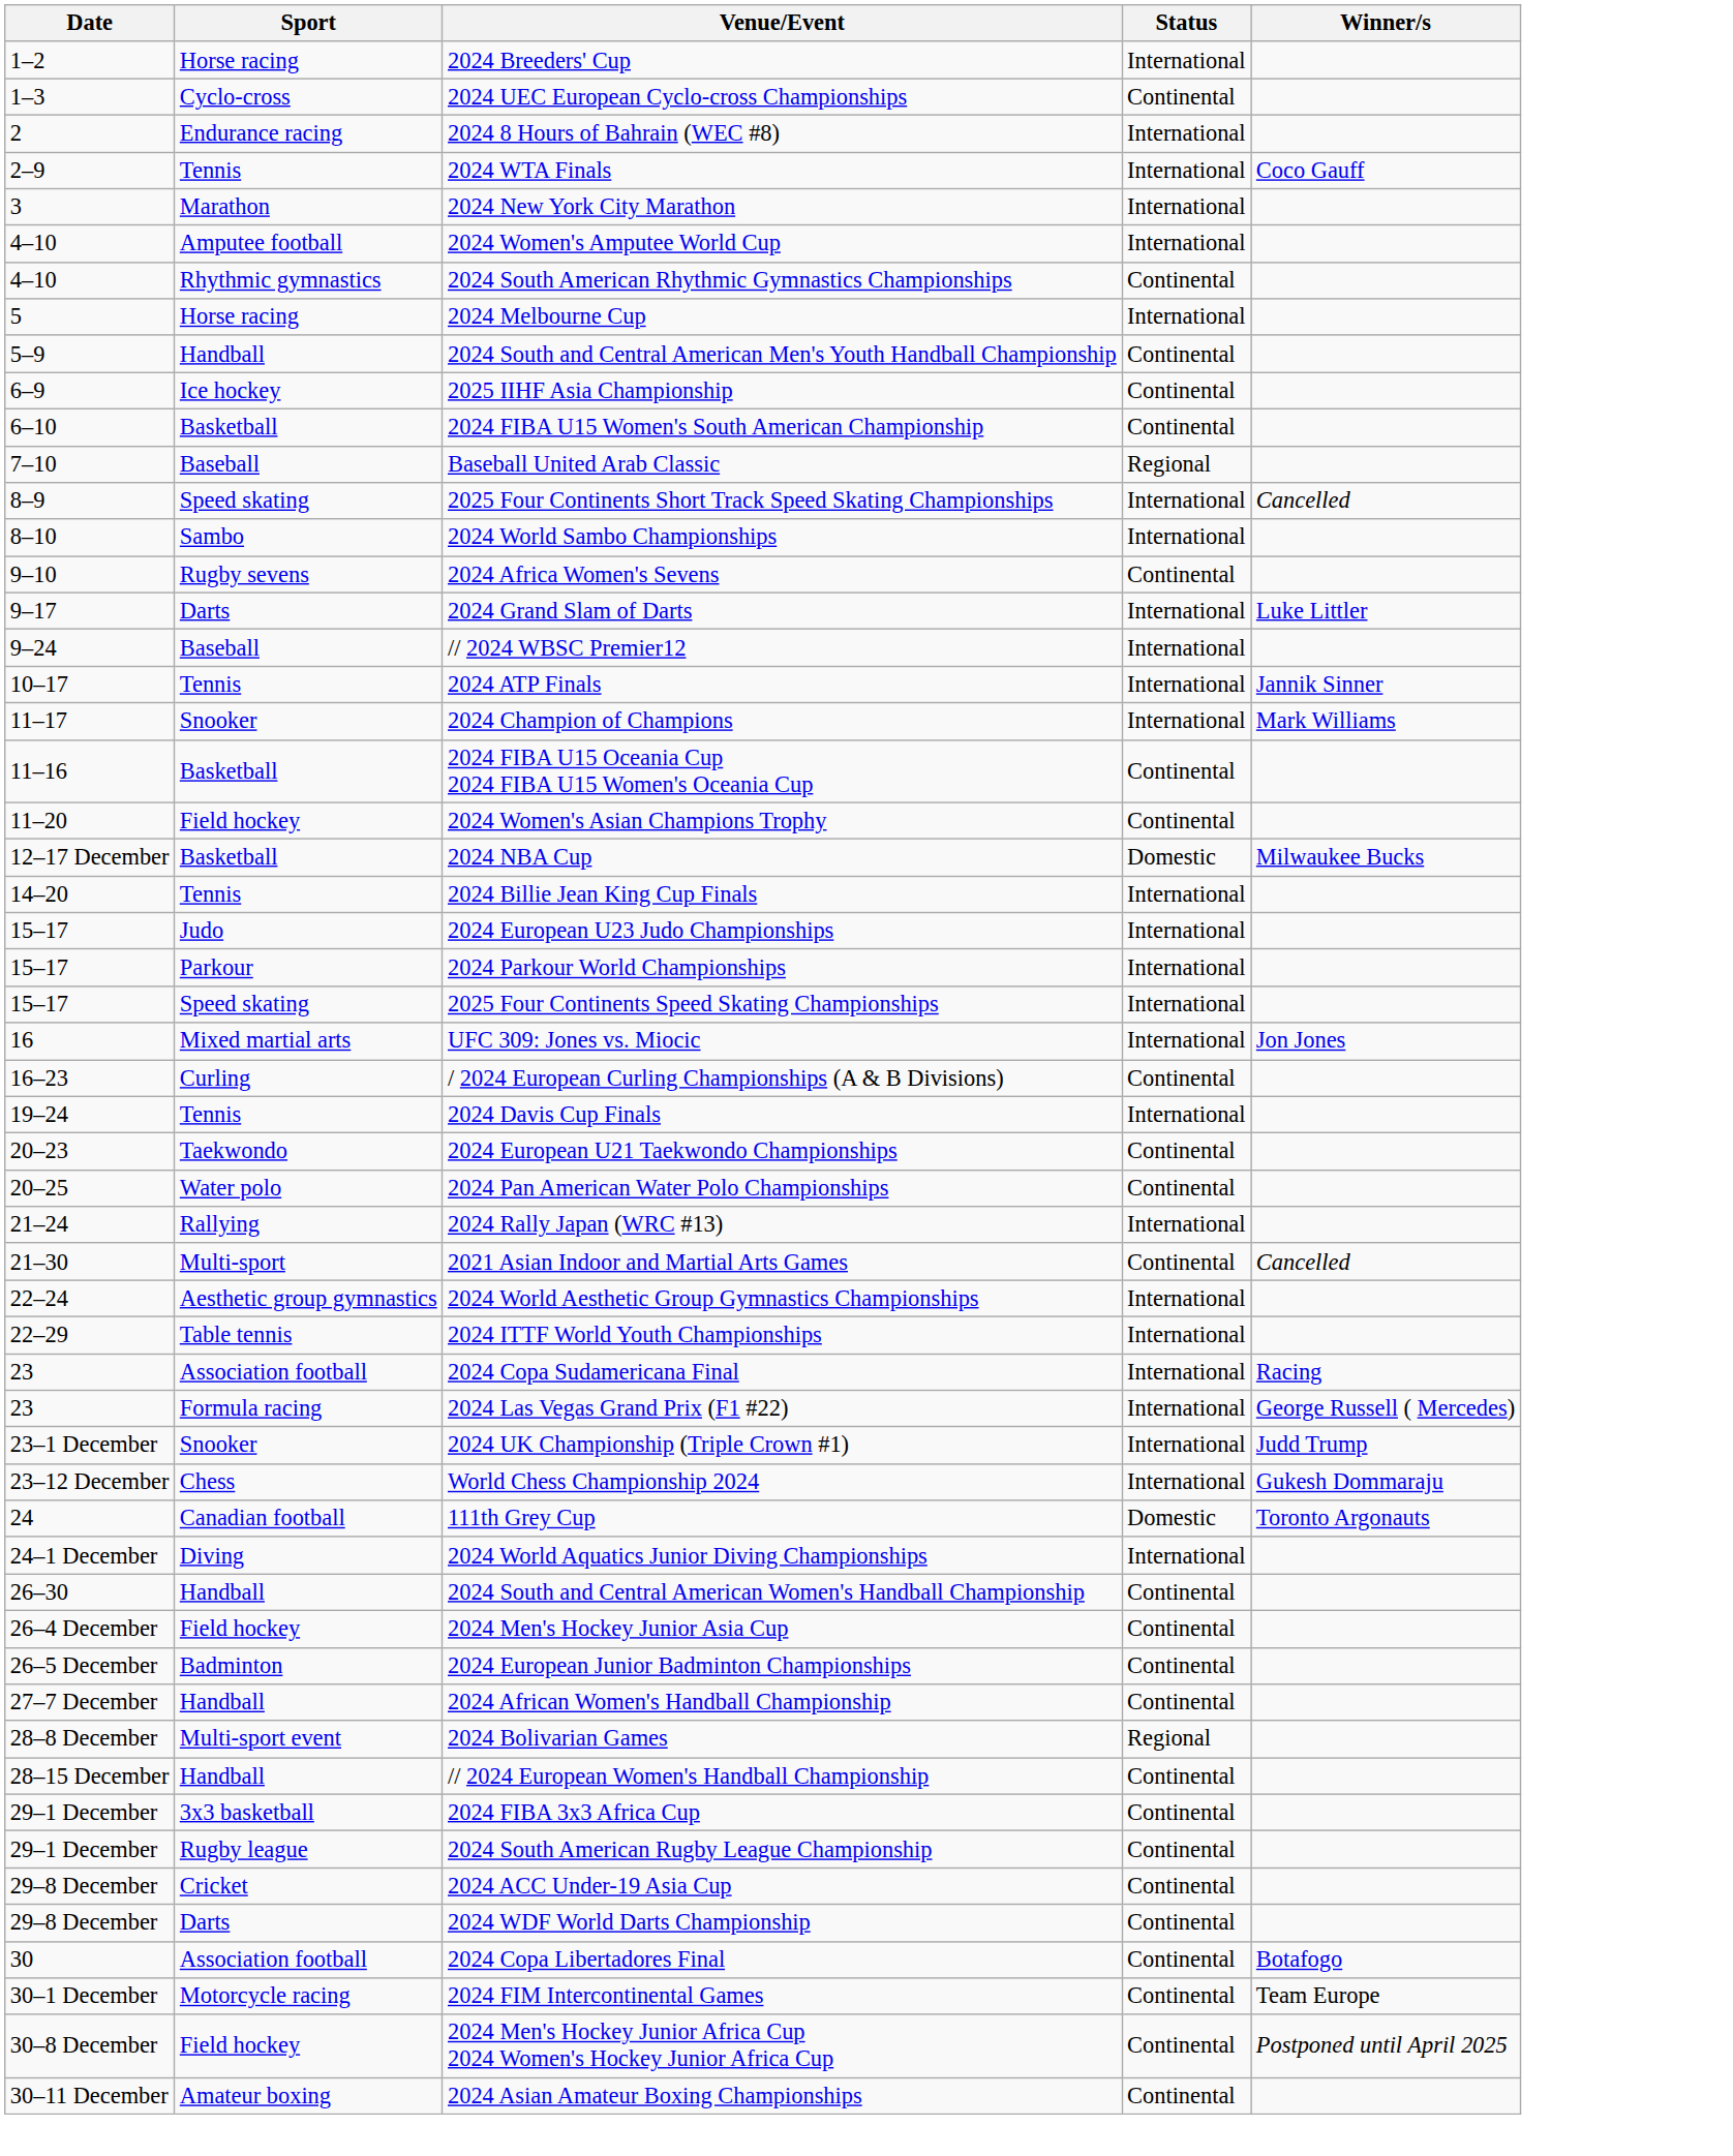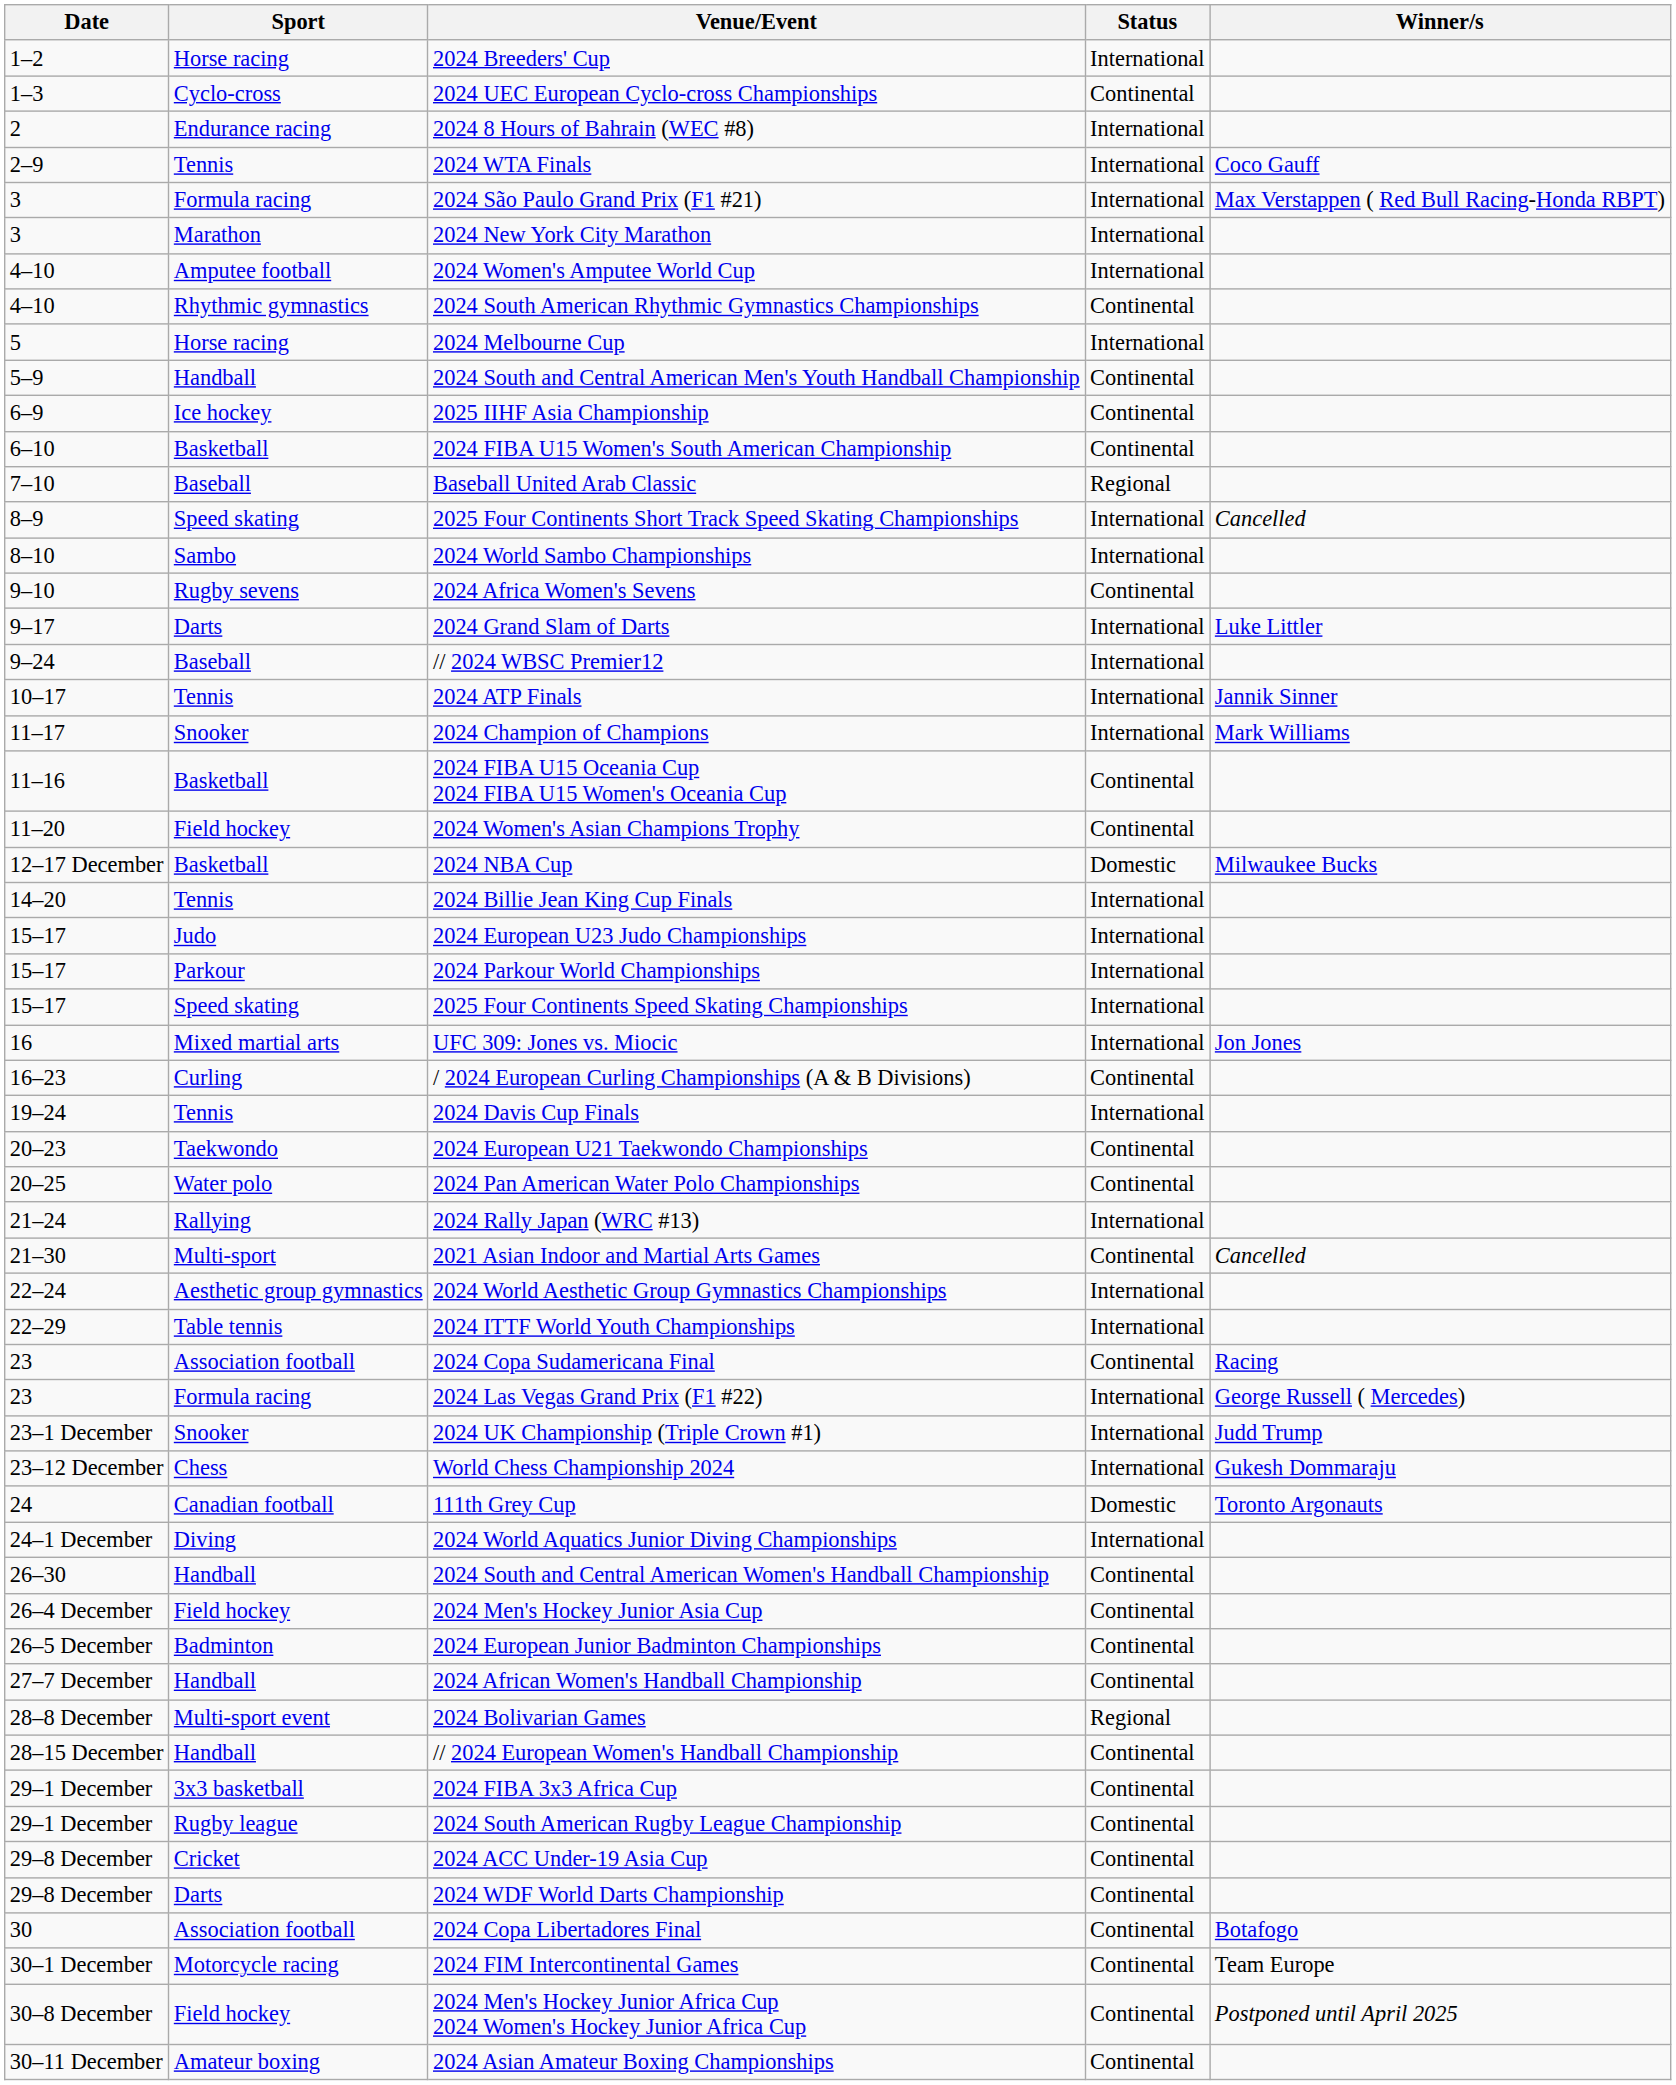+ row: 3 | Formula racing | 2024 São Paulo Grand Prix (F1 #21) | International | Max Verstappen ( Red Bull Racing-Honda RBPT)
2024 Copa Sudamericana Final | Status: International -> Continental
